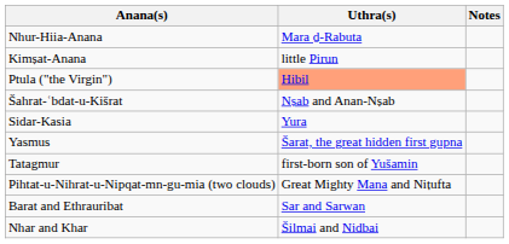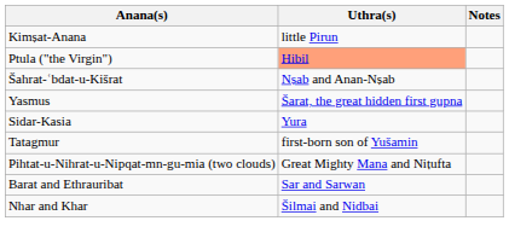- row: Nhur-Hiia-Anana | Mara ḏ-Rabuta
rows swapped: Yasmus <-> Sidar-Kasia
